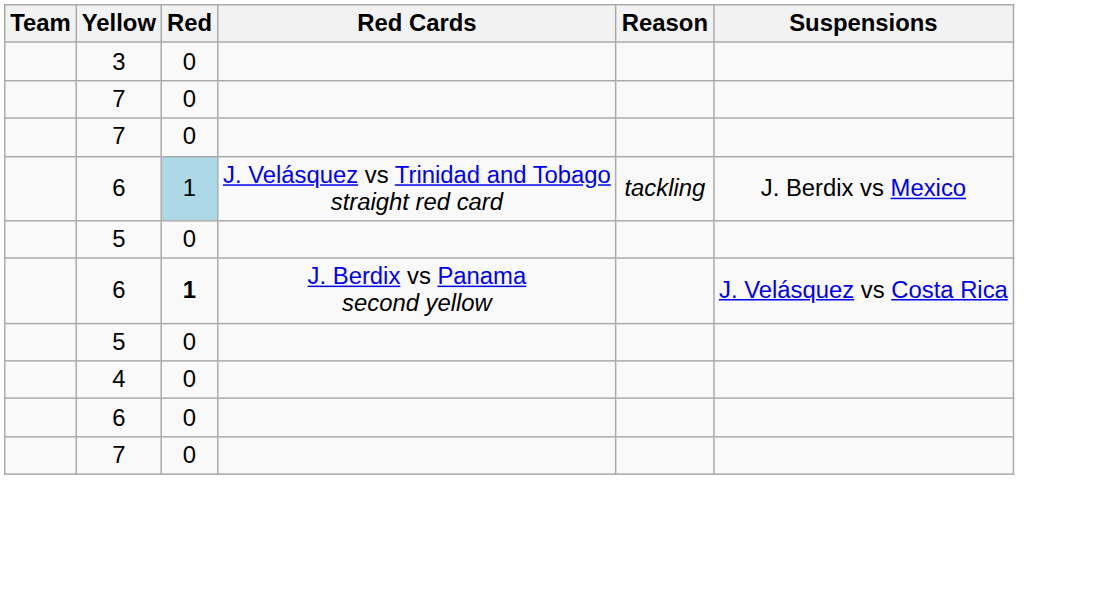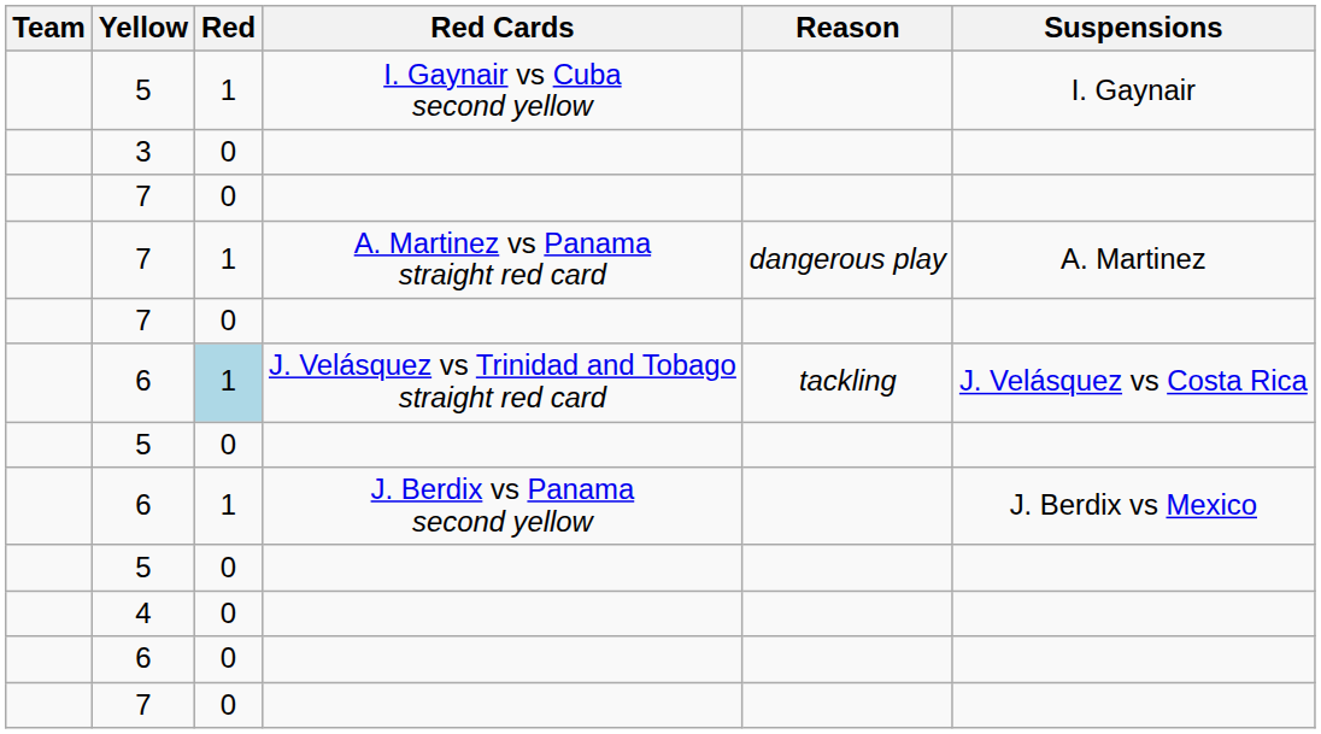+ row: 5 | 1 | I. Gaynair vs Cuba second yellow | I. Gaynair
+ row: 7 | 1 | A. Martinez vs Panama straight red card | dangerous play | A. Martinez
6 / J. Velásquez vs Trinidad and Tobago straight red card | Suspensions: J. Berdix vs Mexico -> J. Velásquez vs Costa Rica
6 / J. Berdix vs Panama second yellow | Red: bold -> normal
6 / J. Berdix vs Panama second yellow | Suspensions: J. Velásquez vs Costa Rica -> J. Berdix vs Mexico
